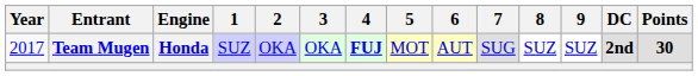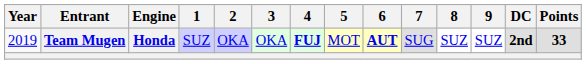Team Mugen | Year: 2017 -> 2019
Team Mugen | 6: normal -> bold
Team Mugen | Points: 30 -> 33
